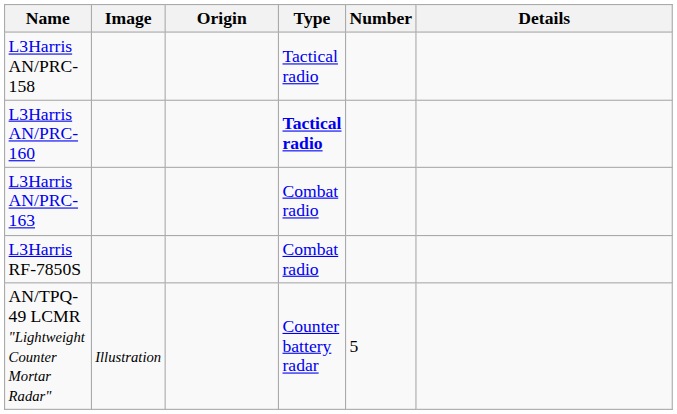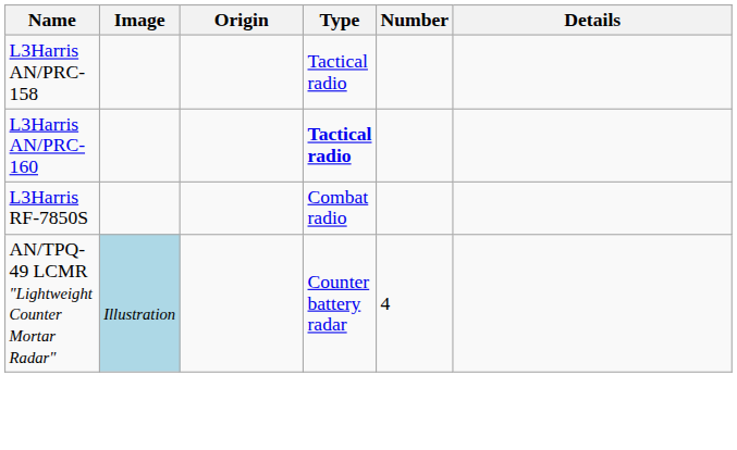- row: L3Harris AN/PRC-163 | Combat radio
AN/TPQ-49 LCMR "Lightweight Counter Mortar Radar" | Image: no background -> lightblue background
AN/TPQ-49 LCMR "Lightweight Counter Mortar Radar" | Number: 5 -> 4
